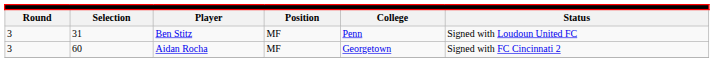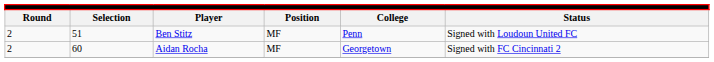Ben Stitz | column 1: 3 -> 2
Ben Stitz | column 2: 31 -> 51
Aidan Rocha | column 1: 3 -> 2
